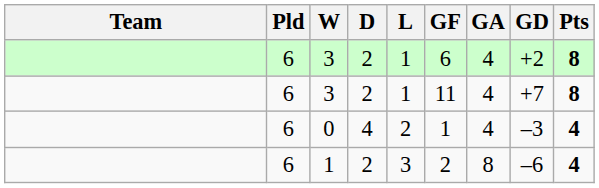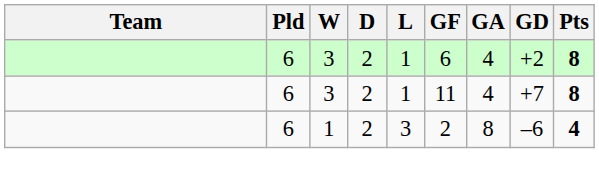- row: 6 | 0 | 4 | 2 | 1 | 4 | –3 | 4
